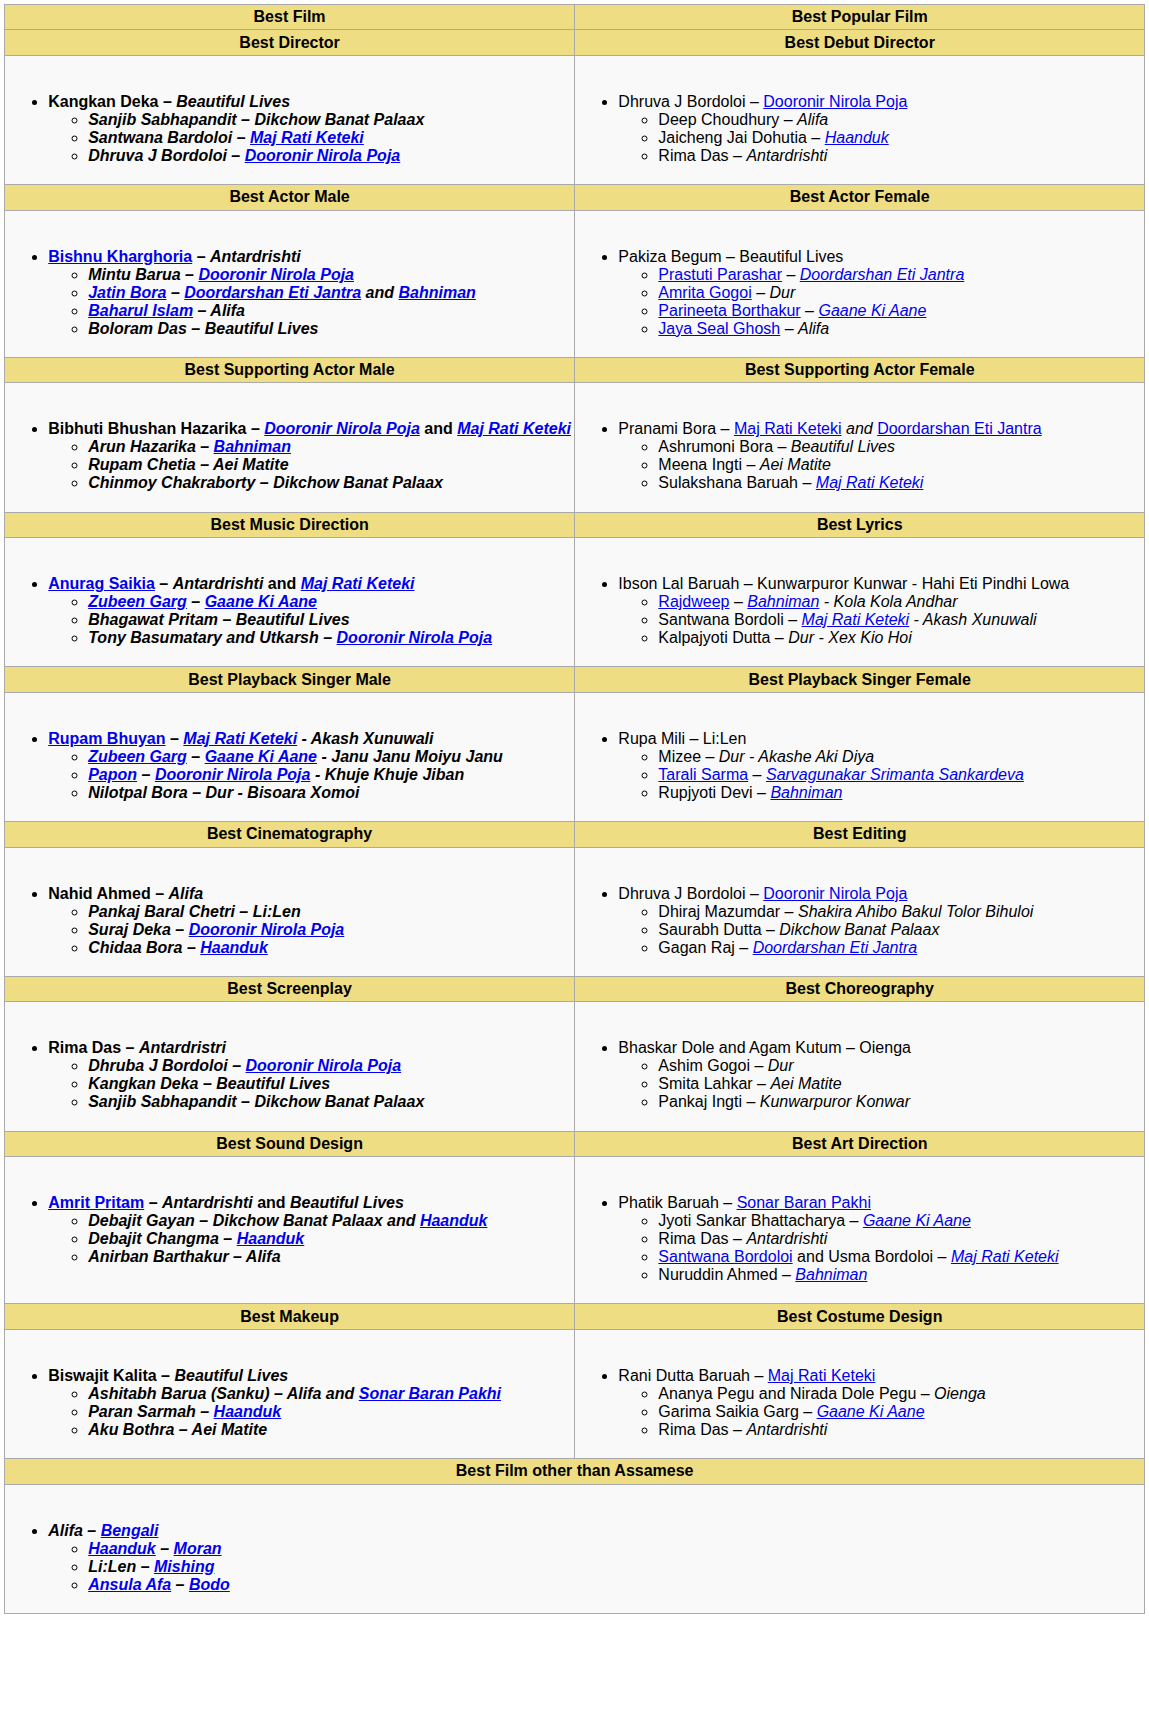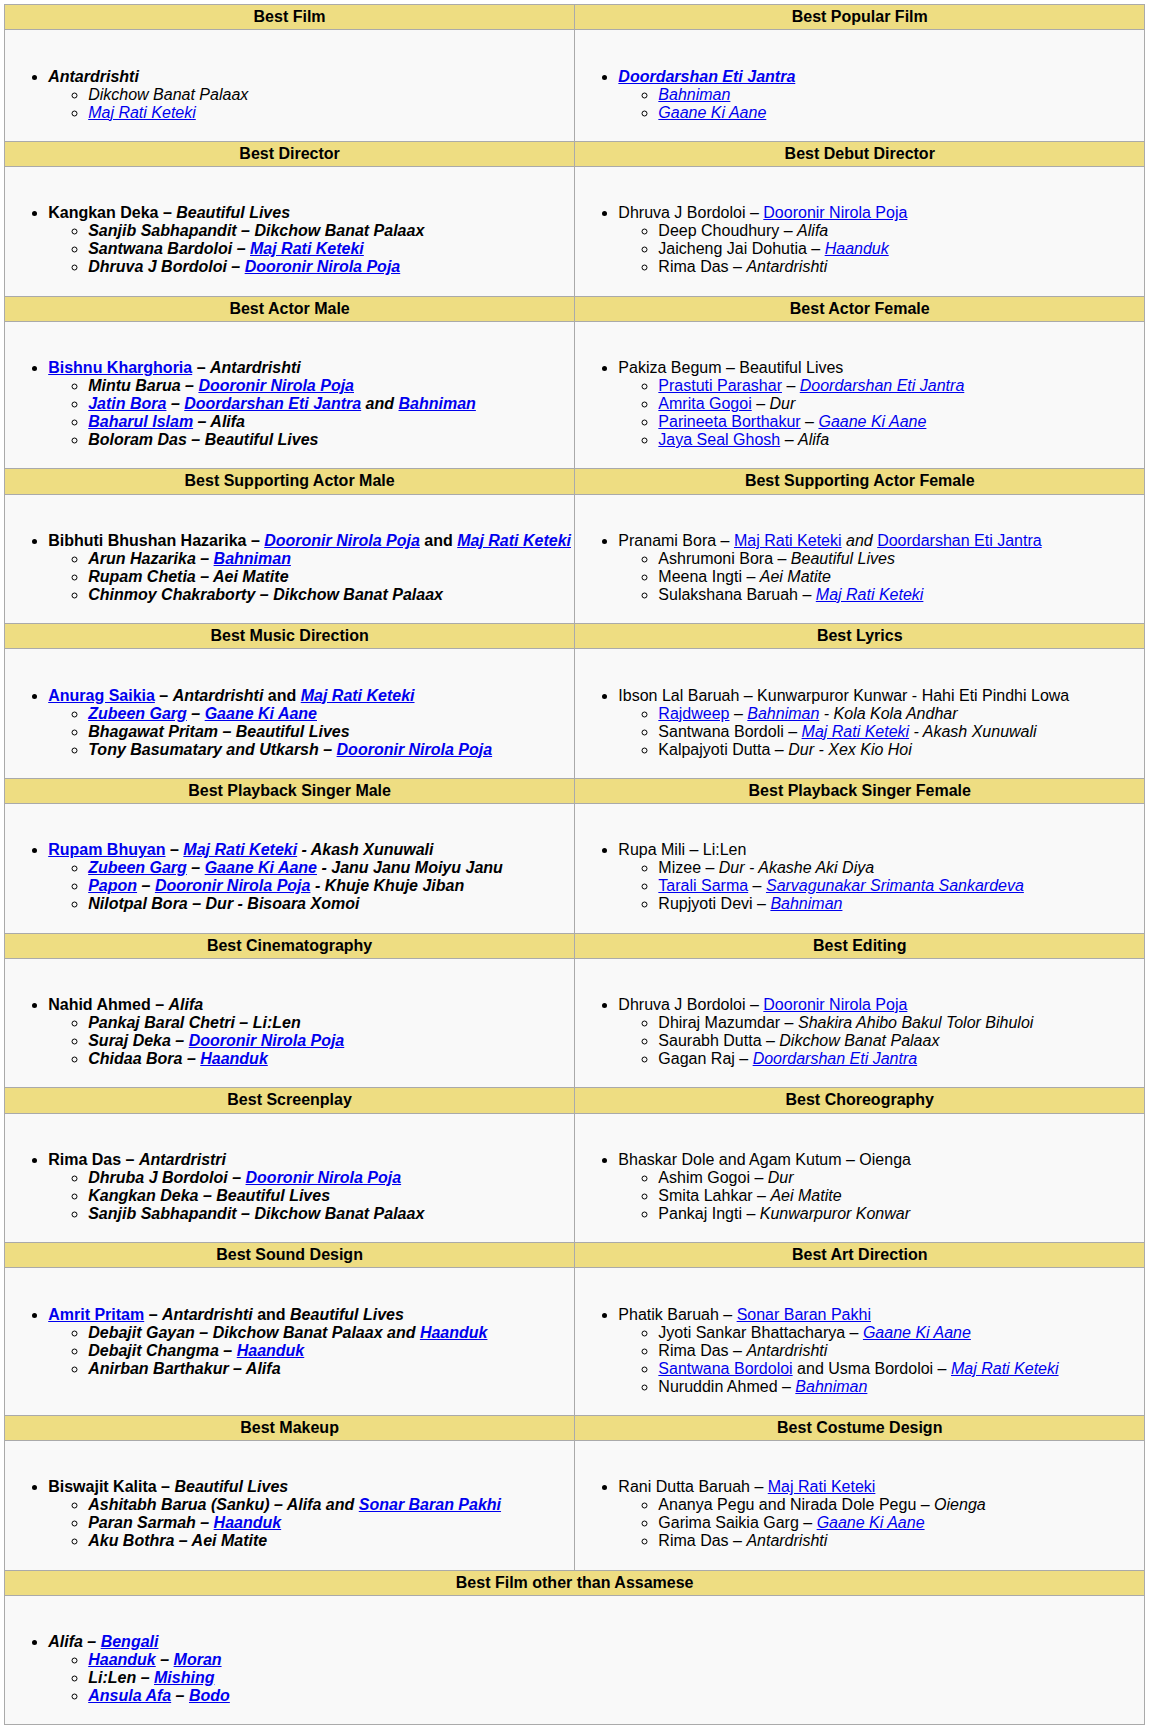+ row: Antardrishti Dikchow Banat Palaax Maj Rati Keteki | Doordarshan Eti Jantra Bahniman Gaane Ki Aane
